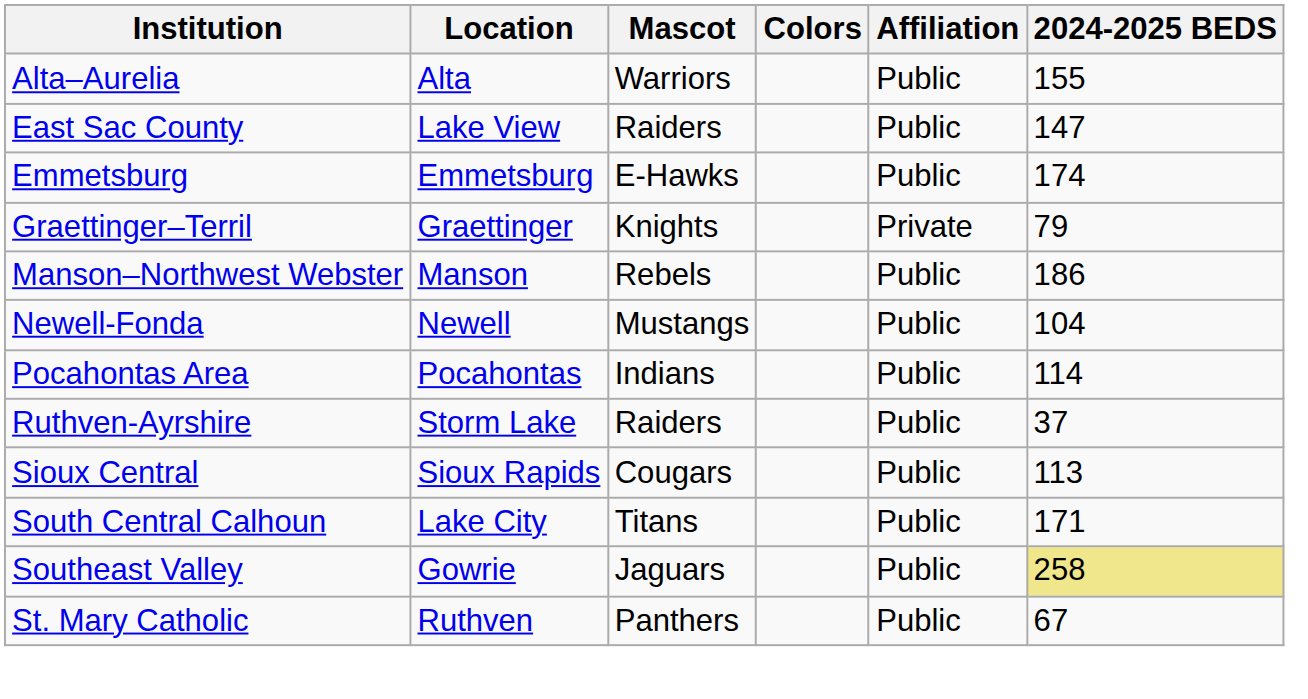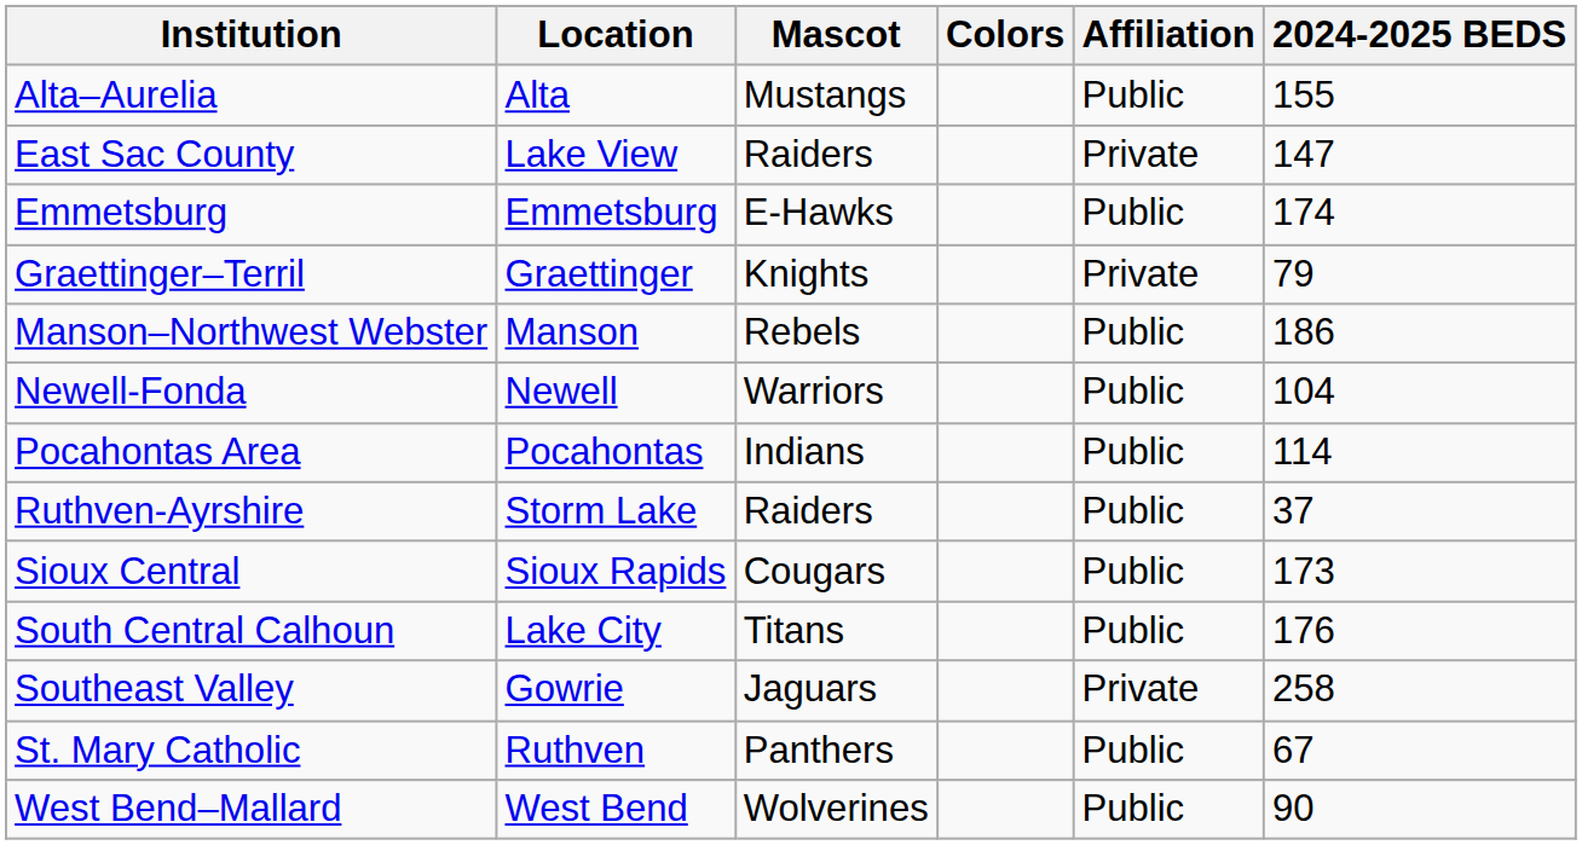Alta–Aurelia | Mascot: Warriors -> Mustangs
East Sac County | Affiliation: Public -> Private
Newell-Fonda | Mascot: Mustangs -> Warriors
Sioux Central | 2024-2025 BEDS: 113 -> 173
South Central Calhoun | 2024-2025 BEDS: 171 -> 176
Southeast Valley | Affiliation: Public -> Private
Southeast Valley | 2024-2025 BEDS: khaki background -> no background
+ row: West Bend–Mallard | West Bend | Wolverines | Public | 90
